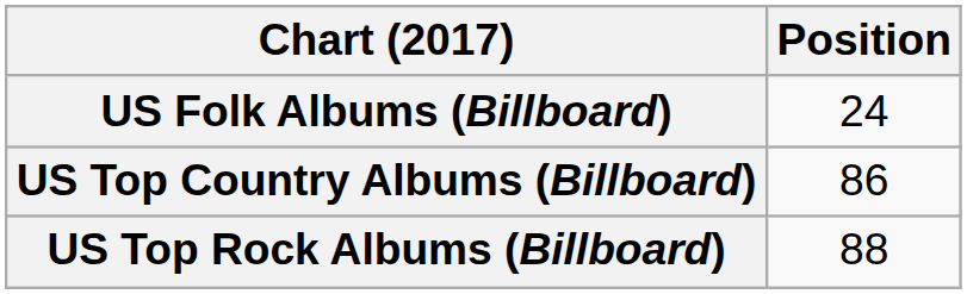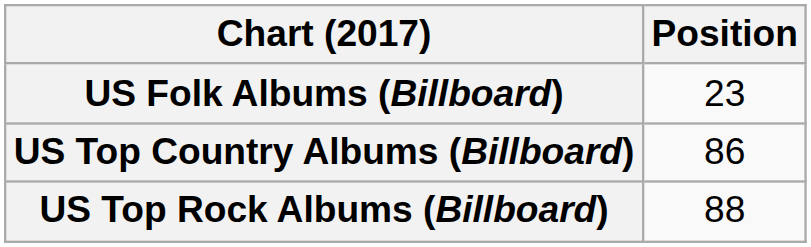US Folk Albums (Billboard) | Position: 24 -> 23
